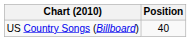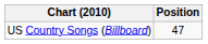US Country Songs (Billboard) | Position: 40 -> 47
